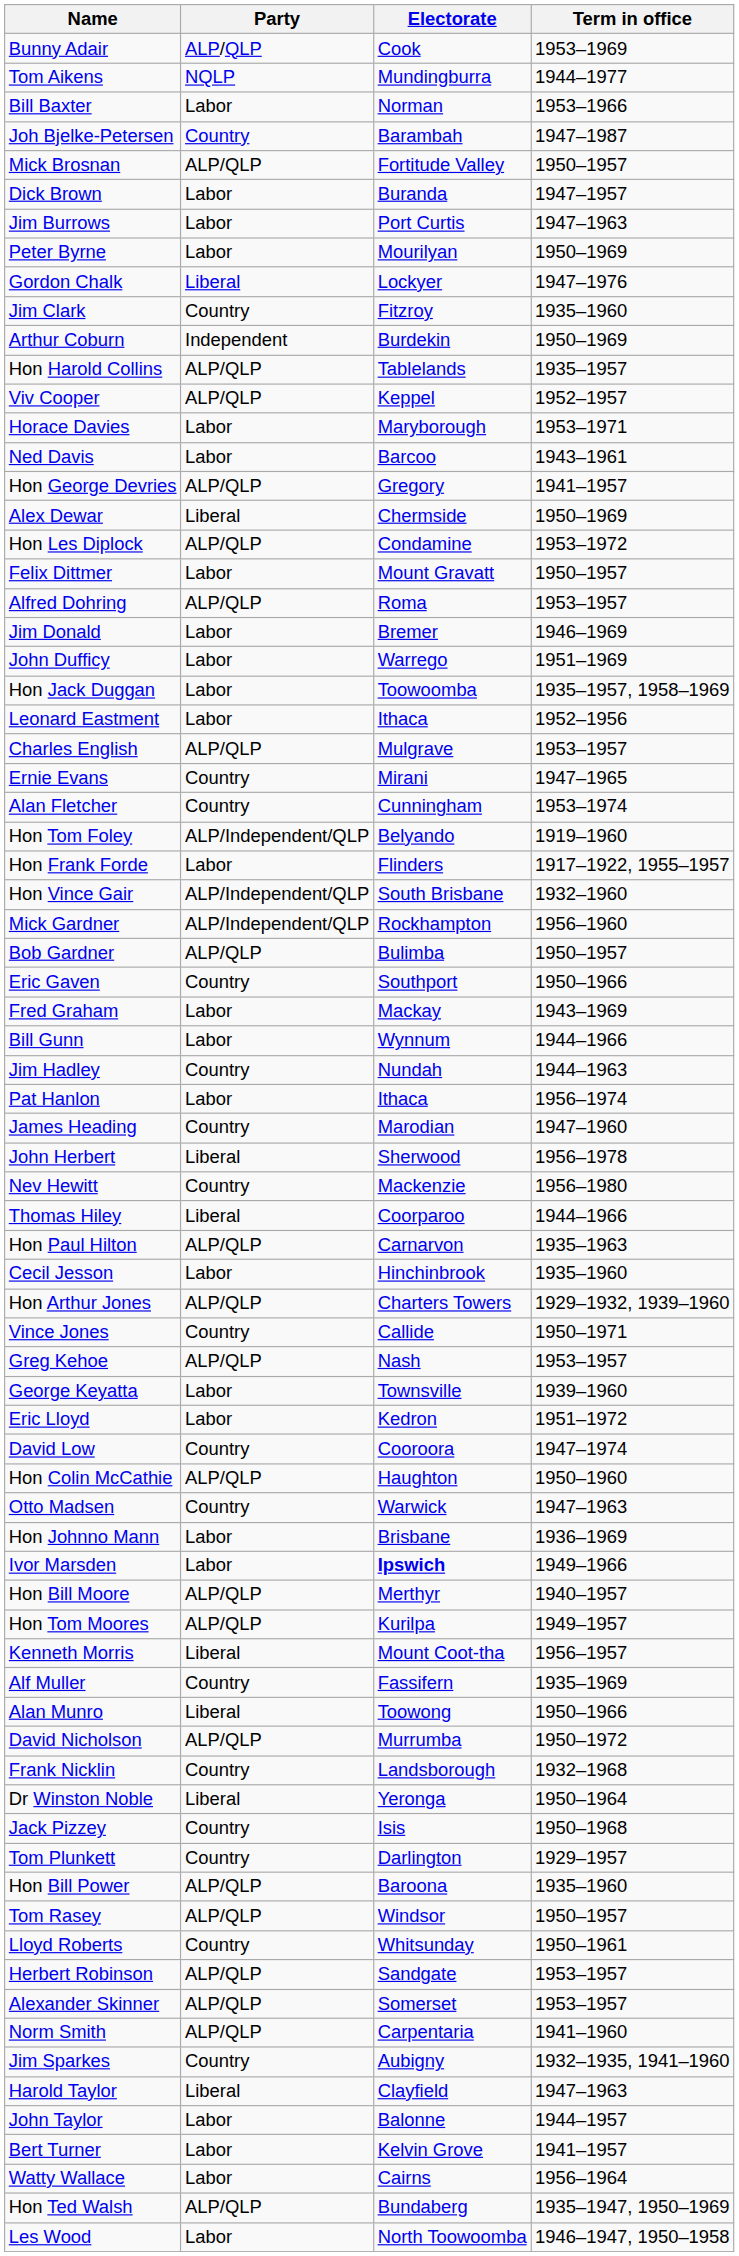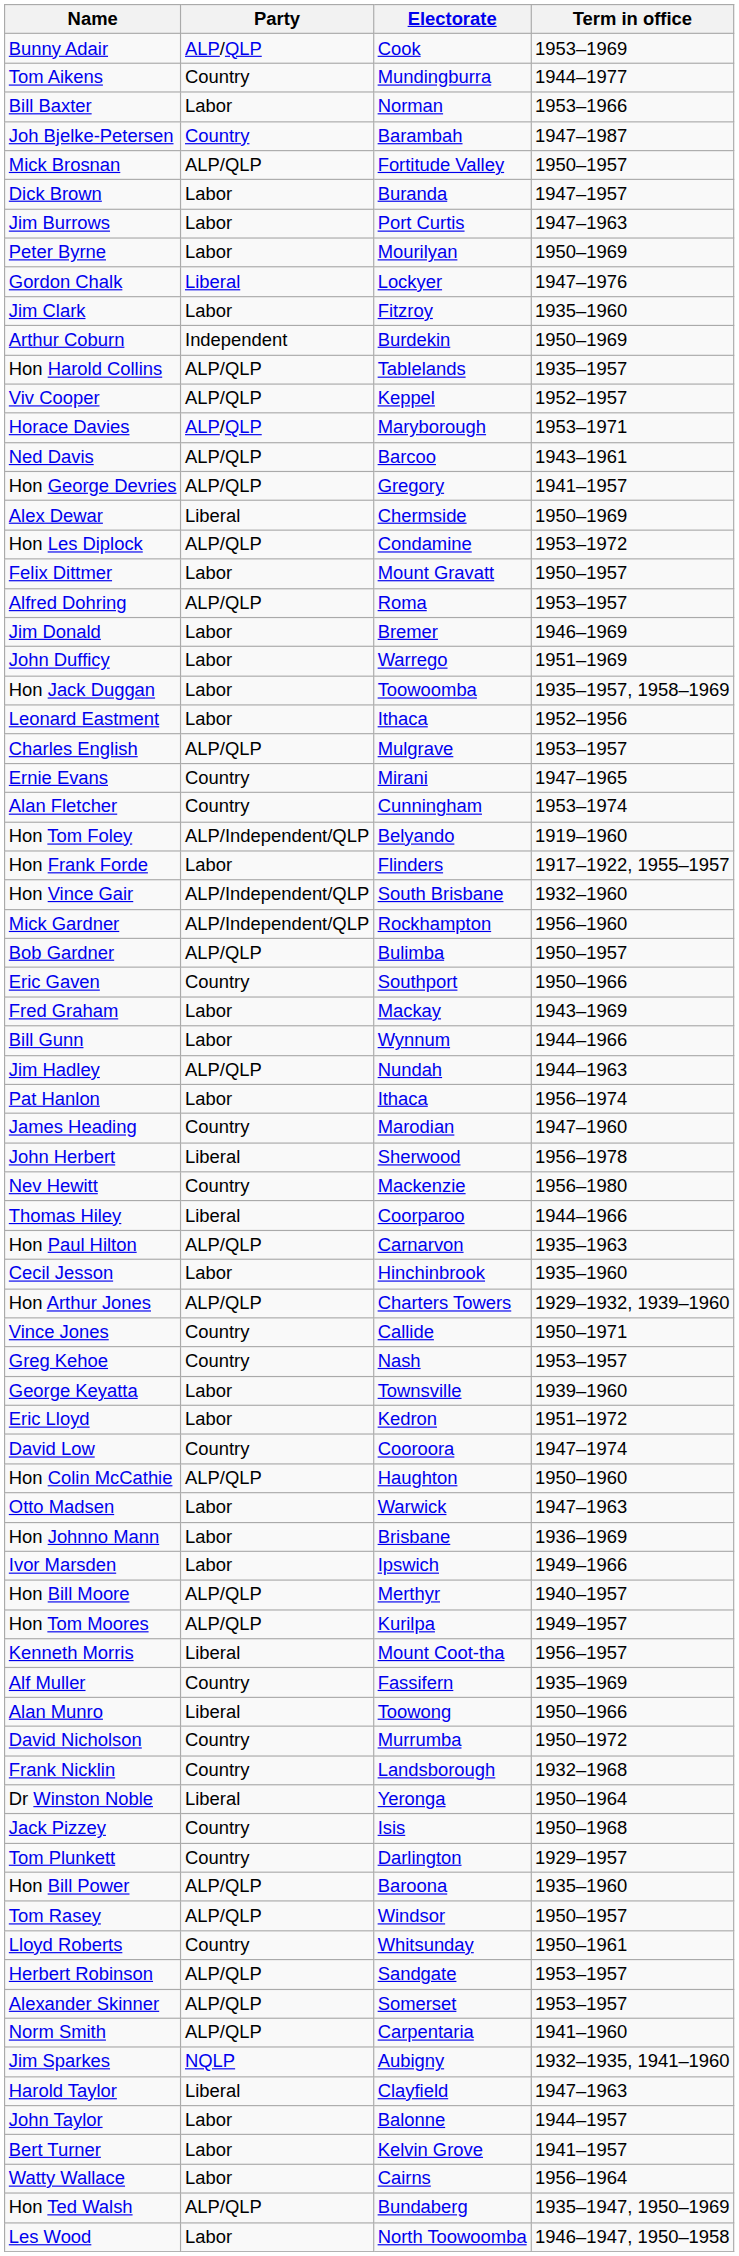Tom Aikens | Party: NQLP -> Country
Jim Clark | Party: Country -> Labor
Horace Davies | Party: Labor -> ALP/QLP
Ned Davis | Party: Labor -> ALP/QLP
Jim Hadley | Party: Country -> ALP/QLP
Greg Kehoe | Party: ALP/QLP -> Country
Otto Madsen | Party: Country -> Labor
Ivor Marsden | Electorate: bold -> normal
David Nicholson | Party: ALP/QLP -> Country
Jim Sparkes | Party: Country -> NQLP
